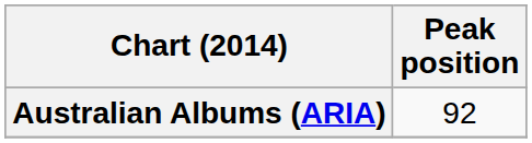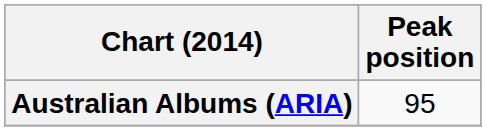Australian Albums (ARIA) | Peak position: 92 -> 95
